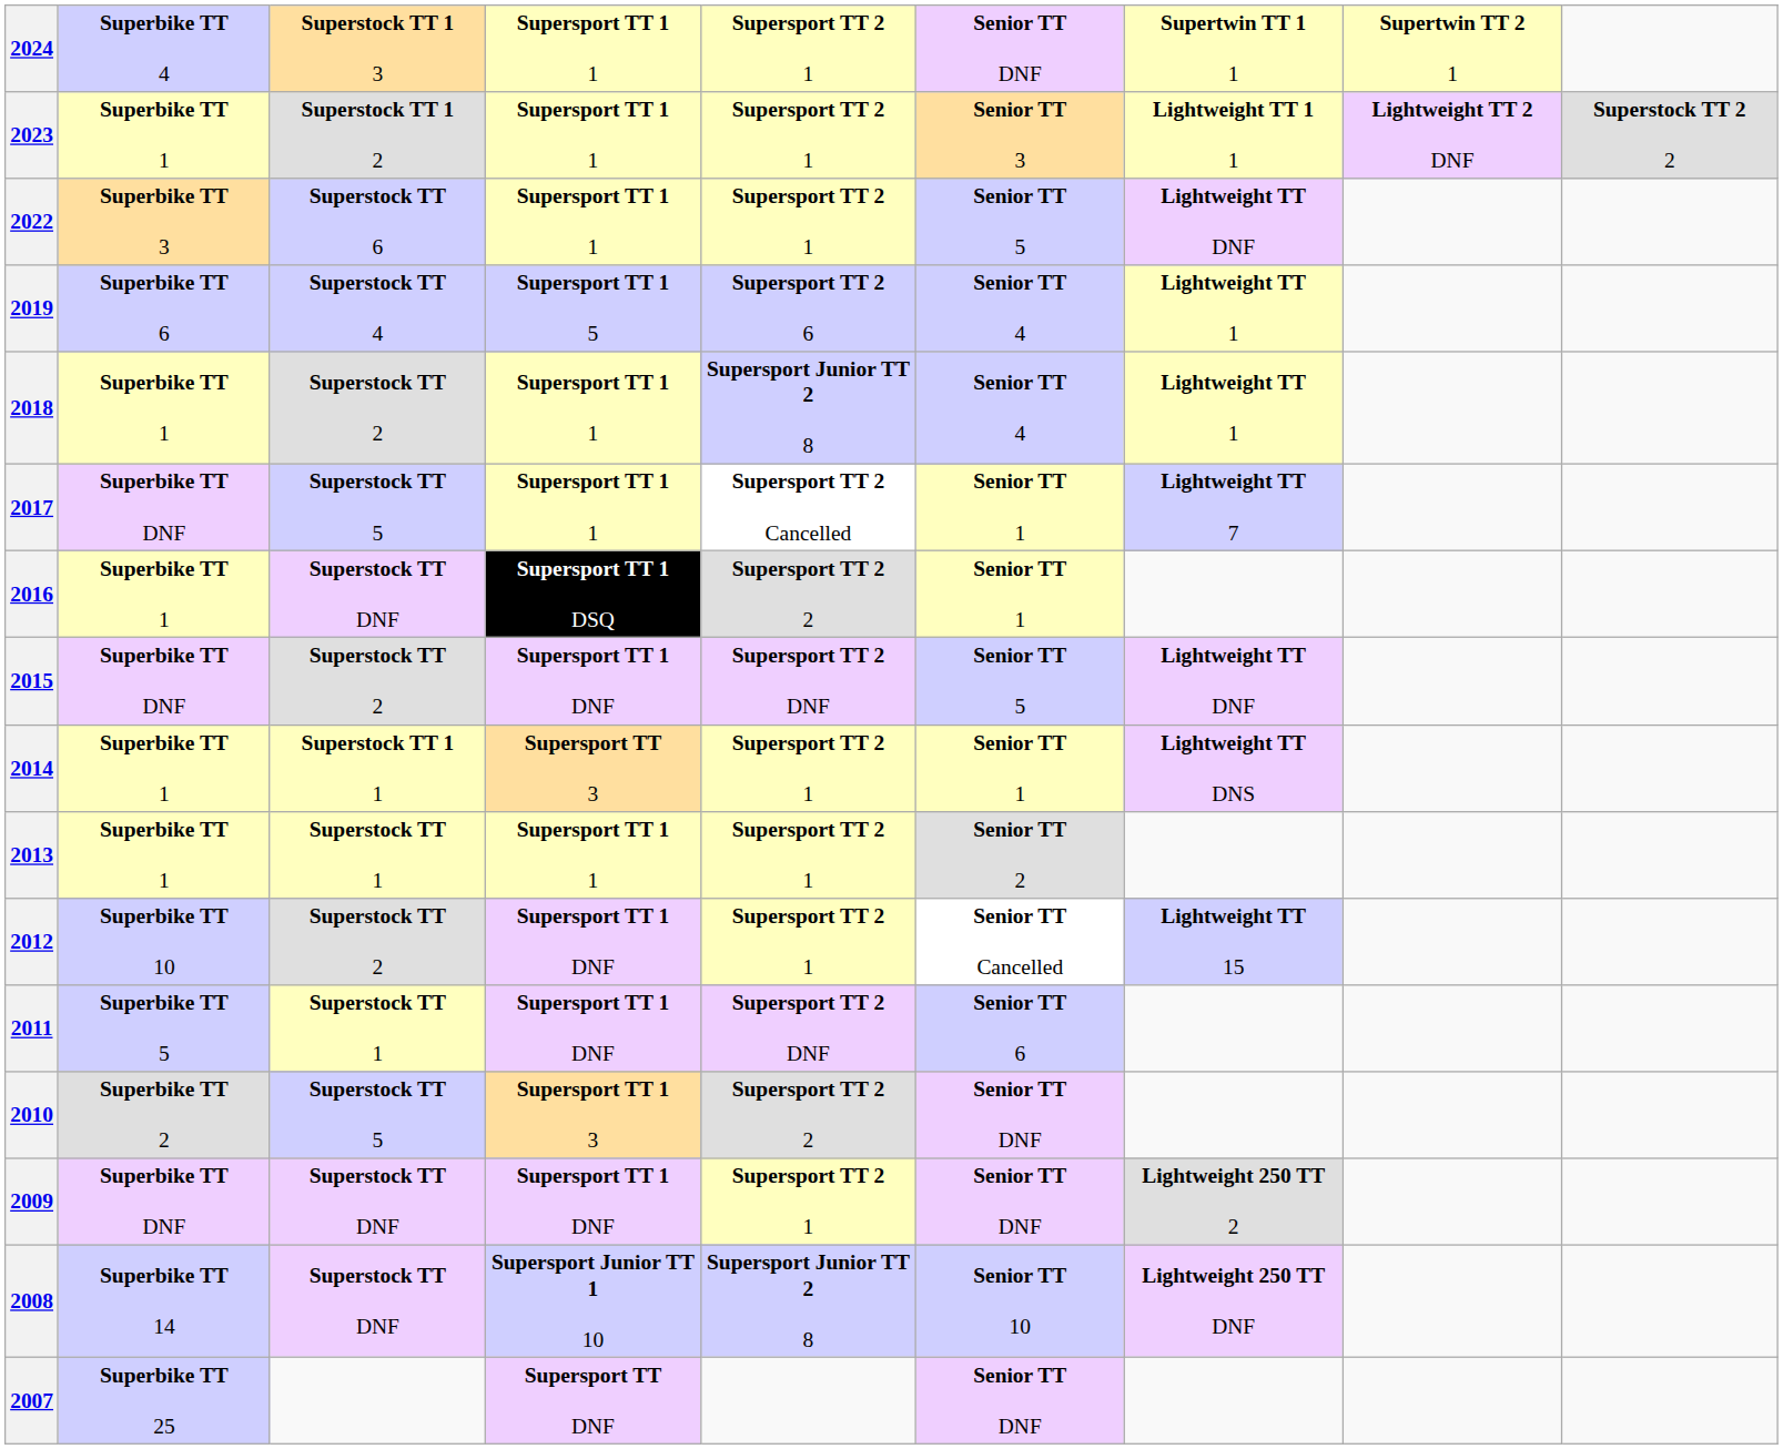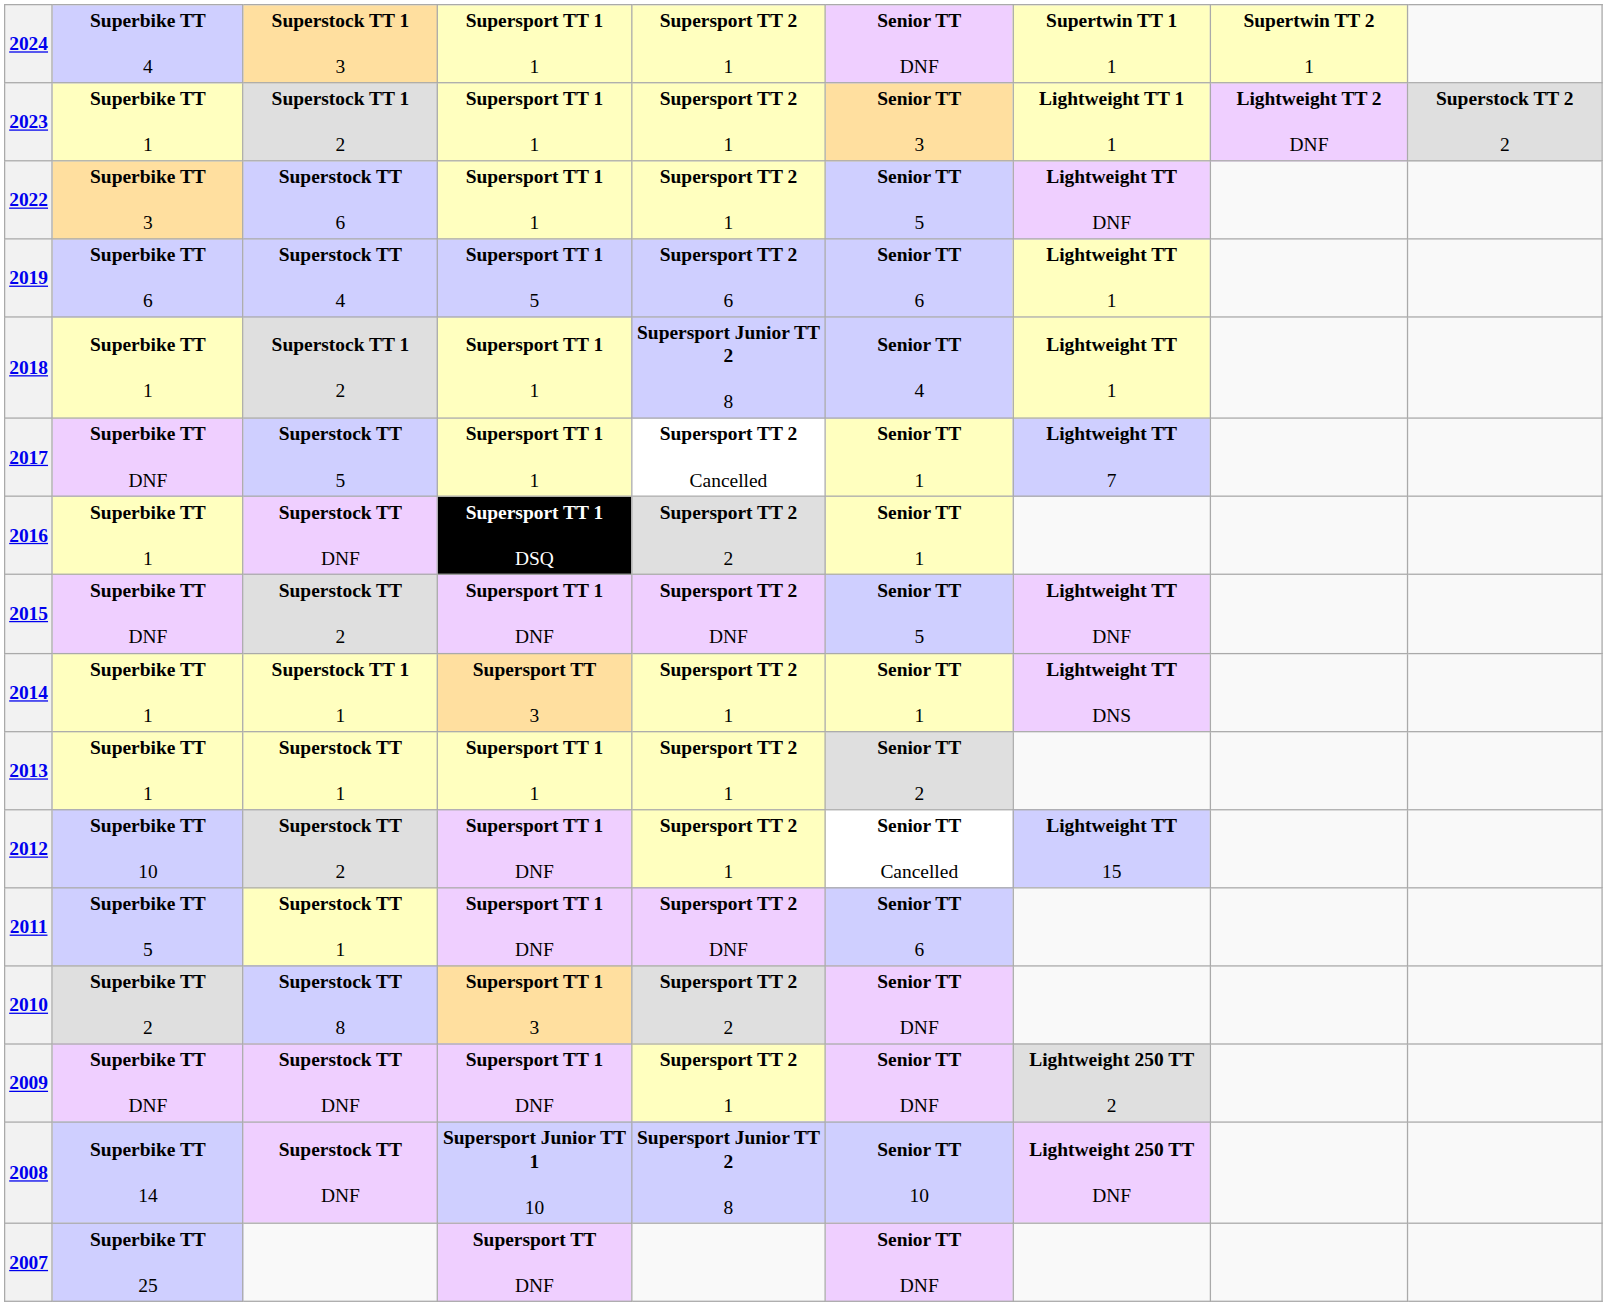2019 | column 6: Senior TT 4 -> Senior TT 6
2018 | column 3: Superstock TT 2 -> Superstock TT 1 2
2010 | column 3: Superstock TT 5 -> Superstock TT 8
